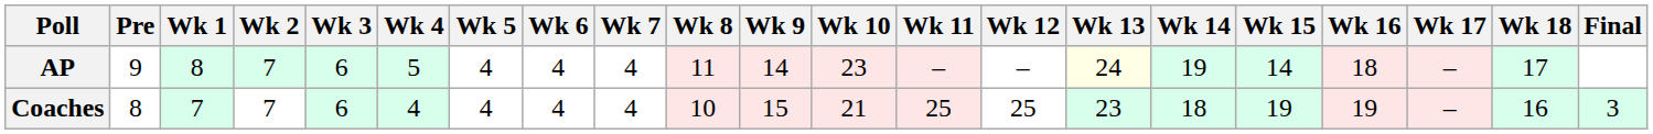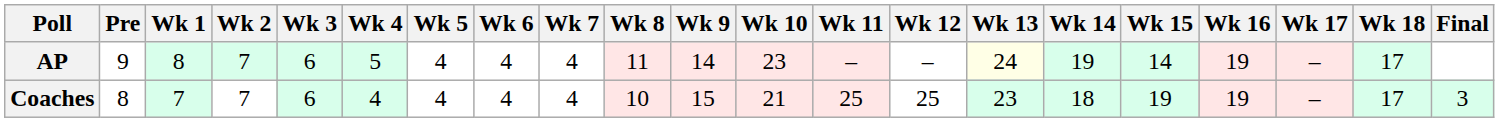AP | Wk 16: 18 -> 19
Coaches | Wk 18: 16 -> 17
